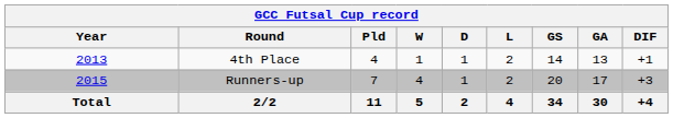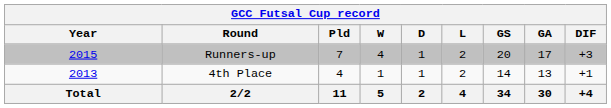rows swapped: 4th Place <-> Runners-up
